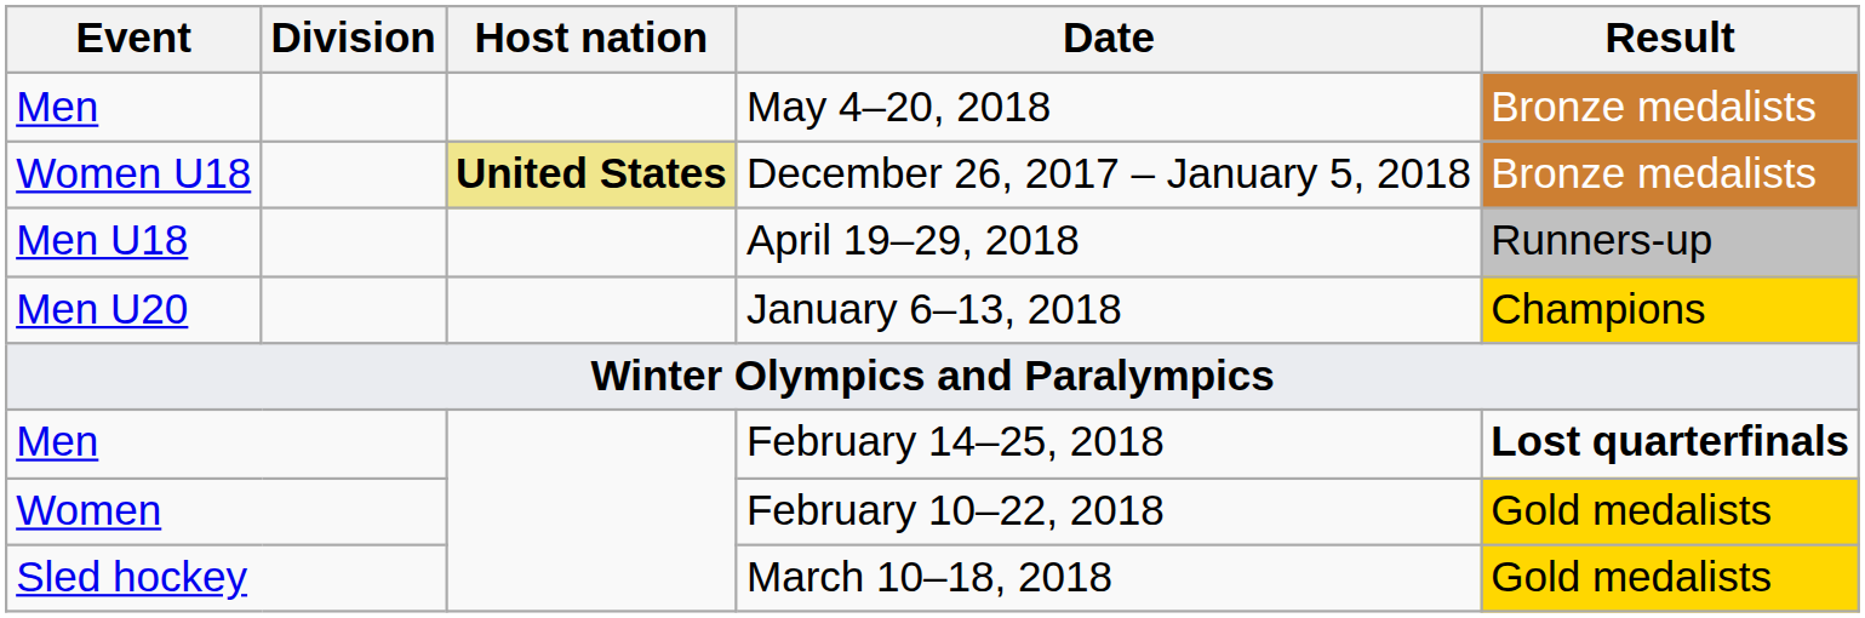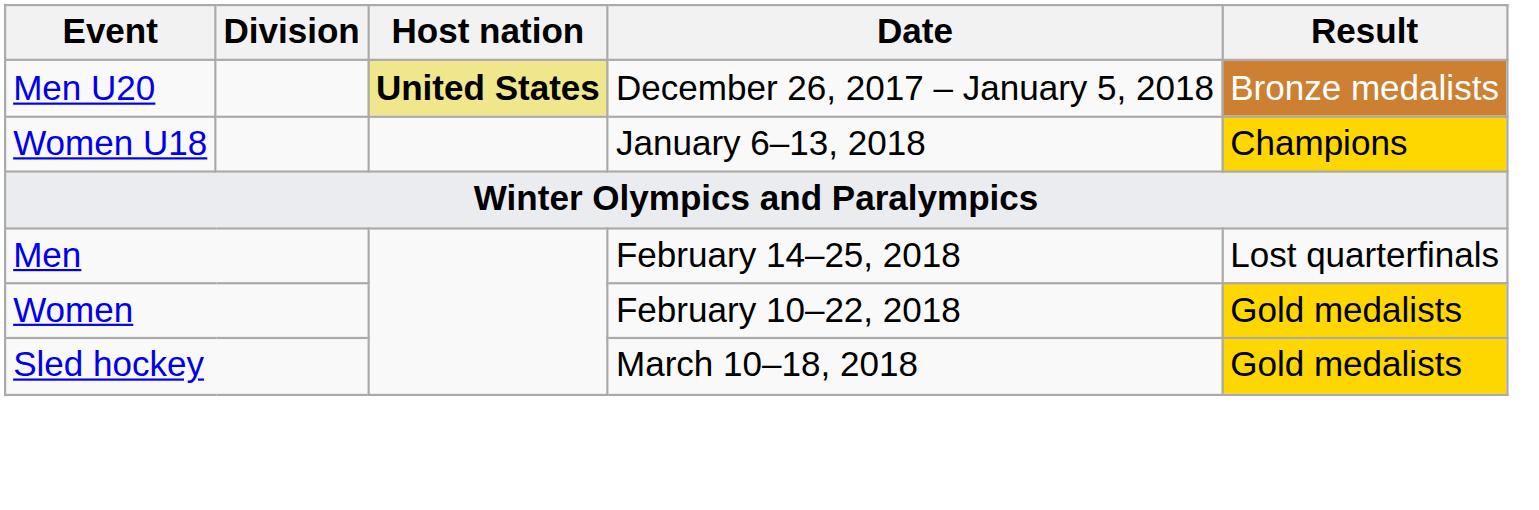- row: Men | May 4–20, 2018 | Bronze medalists
December 26, 2017 – January 5, 2018 | Event: Women U18 -> Men U20
- row: Men U18 | April 19–29, 2018 | Runners-up
January 6–13, 2018 | Event: Men U20 -> Women U18
February 14–25, 2018 | Result: bold -> normal
